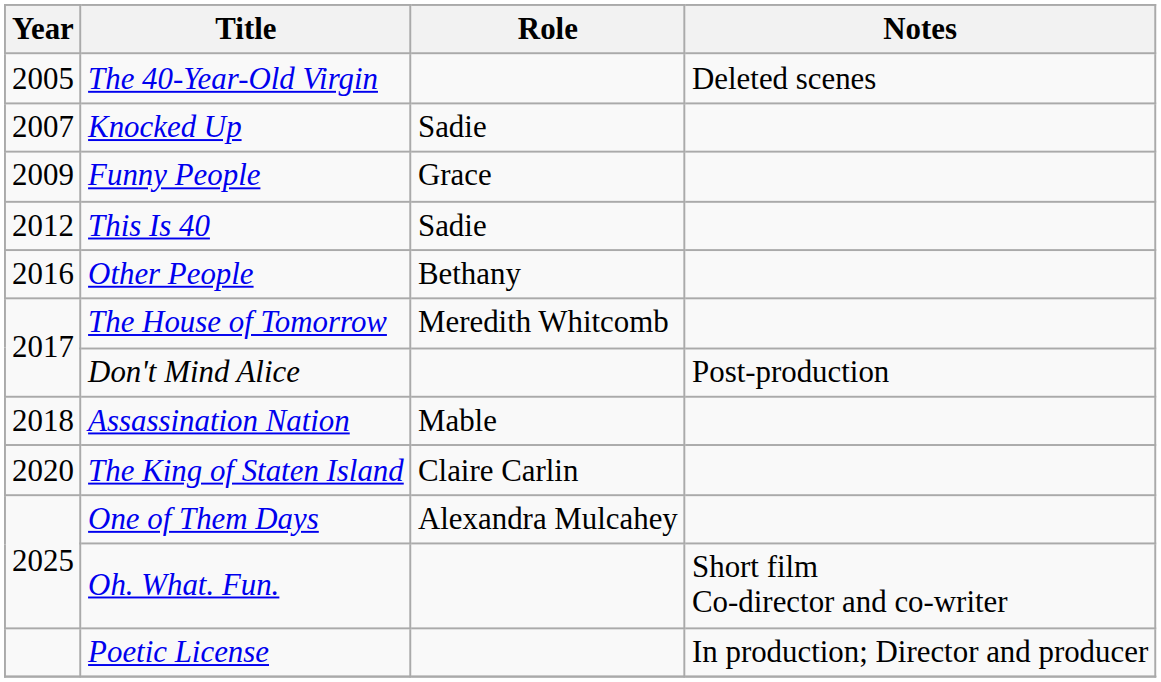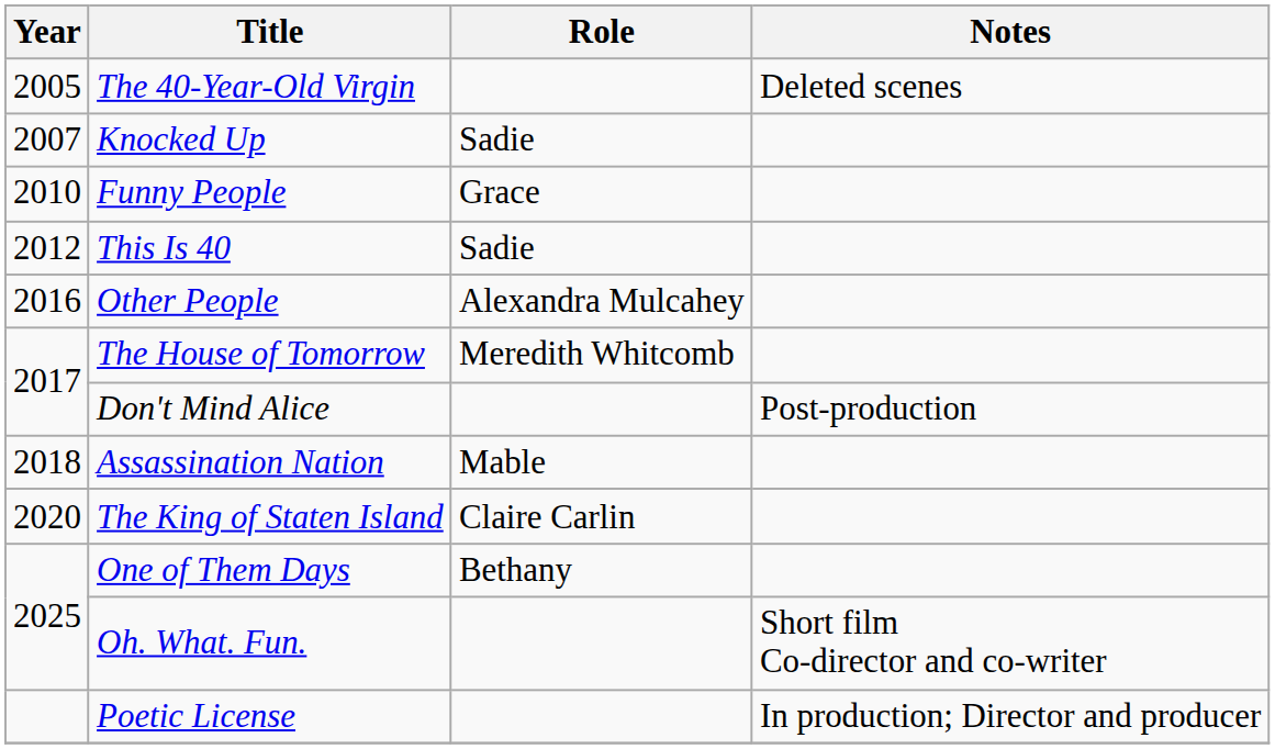Funny People | Year: 2009 -> 2010
Other People | Role: Bethany -> Alexandra Mulcahey
One of Them Days | Role: Alexandra Mulcahey -> Bethany
